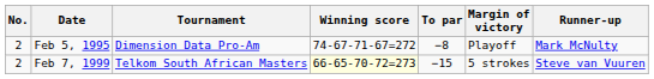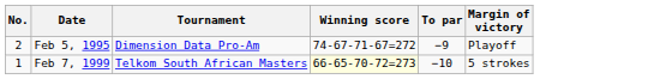- column: Runner-up | Mark McNulty | Steve van Vuuren
Feb 5, 1995 | To par: −8 -> −9
Feb 7, 1999 | No.: 2 -> 1
Feb 7, 1999 | To par: −15 -> −10
